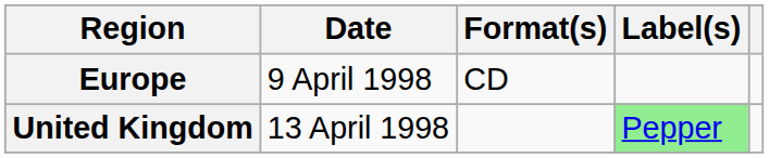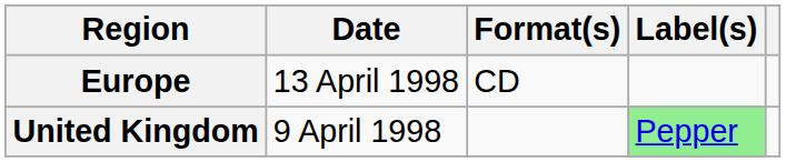Europe | Date: 9 April 1998 -> 13 April 1998
United Kingdom | Date: 13 April 1998 -> 9 April 1998
